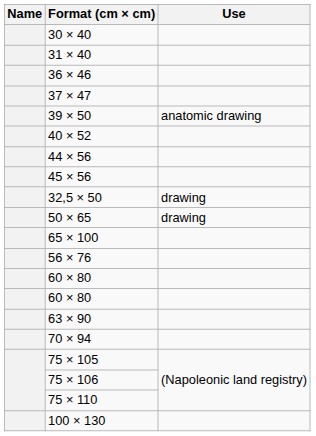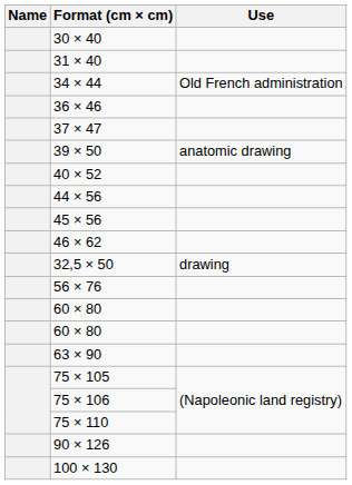+ row: 34 × 44 | Old French administration
+ row: 46 × 62
- row: 50 × 65 | drawing
- row: 65 × 100
- row: 70 × 94
+ row: 90 × 126
